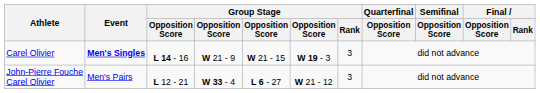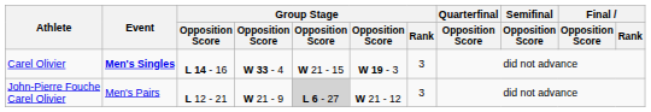Carel Olivier | column 4: W 21 - 9 -> W 33 - 4
John-Pierre Fouche Carel Olivier | column 4: W 33 - 4 -> W 21 - 9
John-Pierre Fouche Carel Olivier | column 5: no background -> lightgrey background
